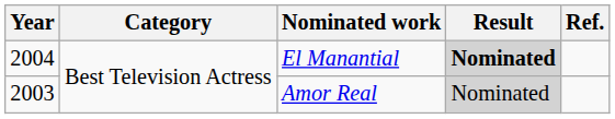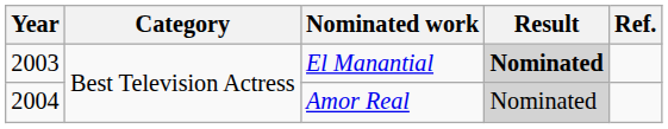El Manantial | Year: 2004 -> 2003
Amor Real | Year: 2003 -> 2004
